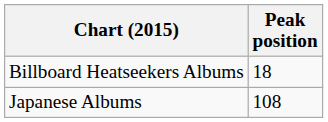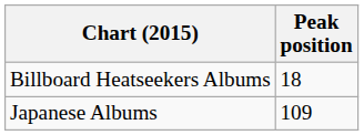Japanese Albums | Peak position: 108 -> 109
